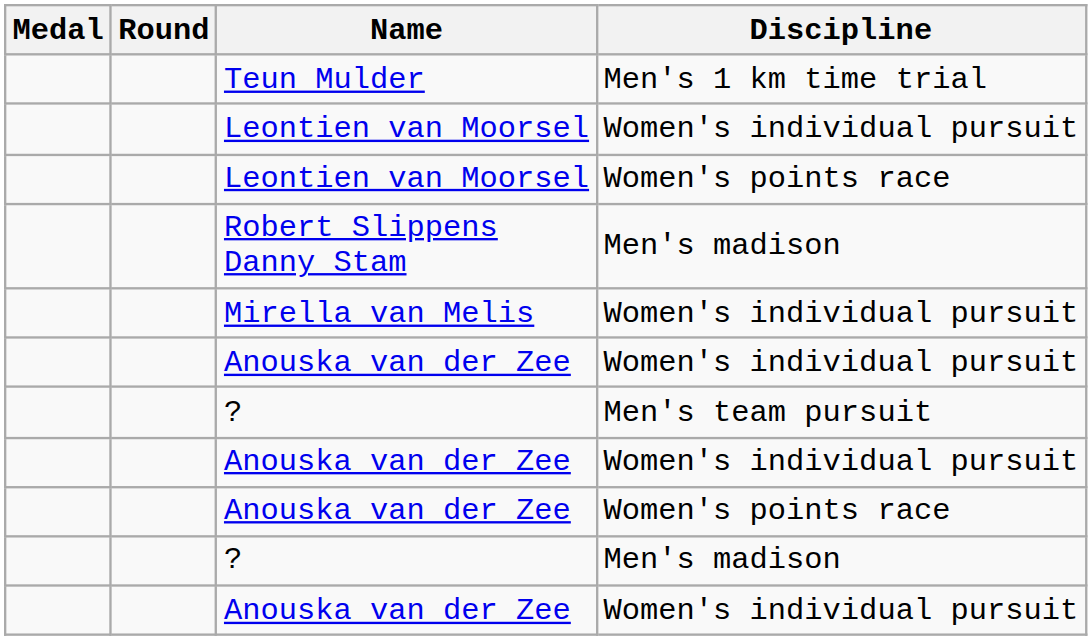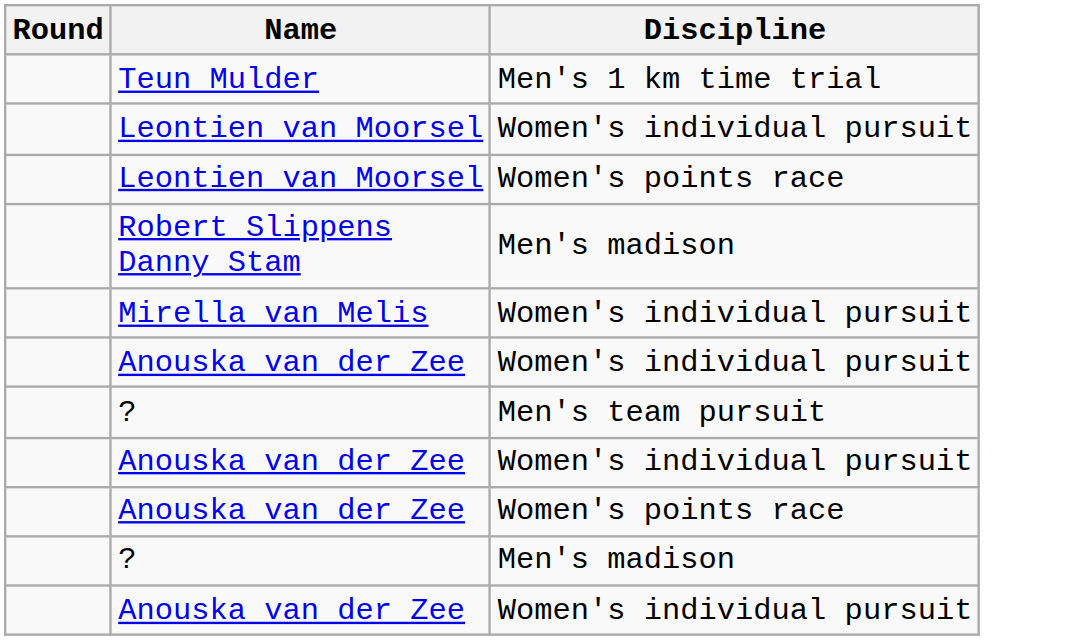- column: Medal
